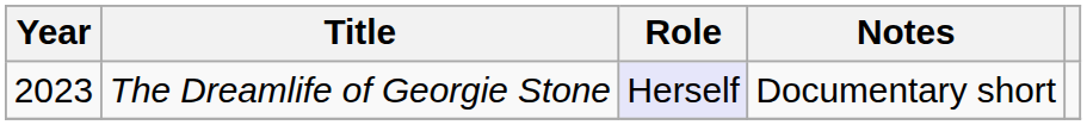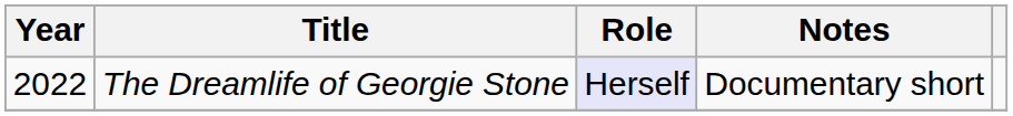The Dreamlife of Georgie Stone | Year: 2023 -> 2022
